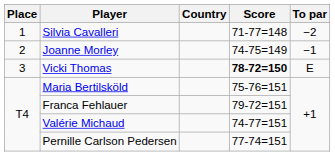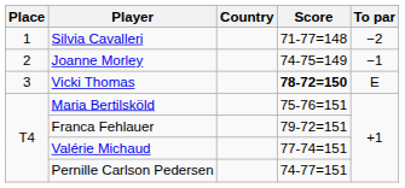Valérie Michaud | Score: 74-77=151 -> 77-74=151
Pernille Carlson Pedersen | Score: 77-74=151 -> 74-77=151
